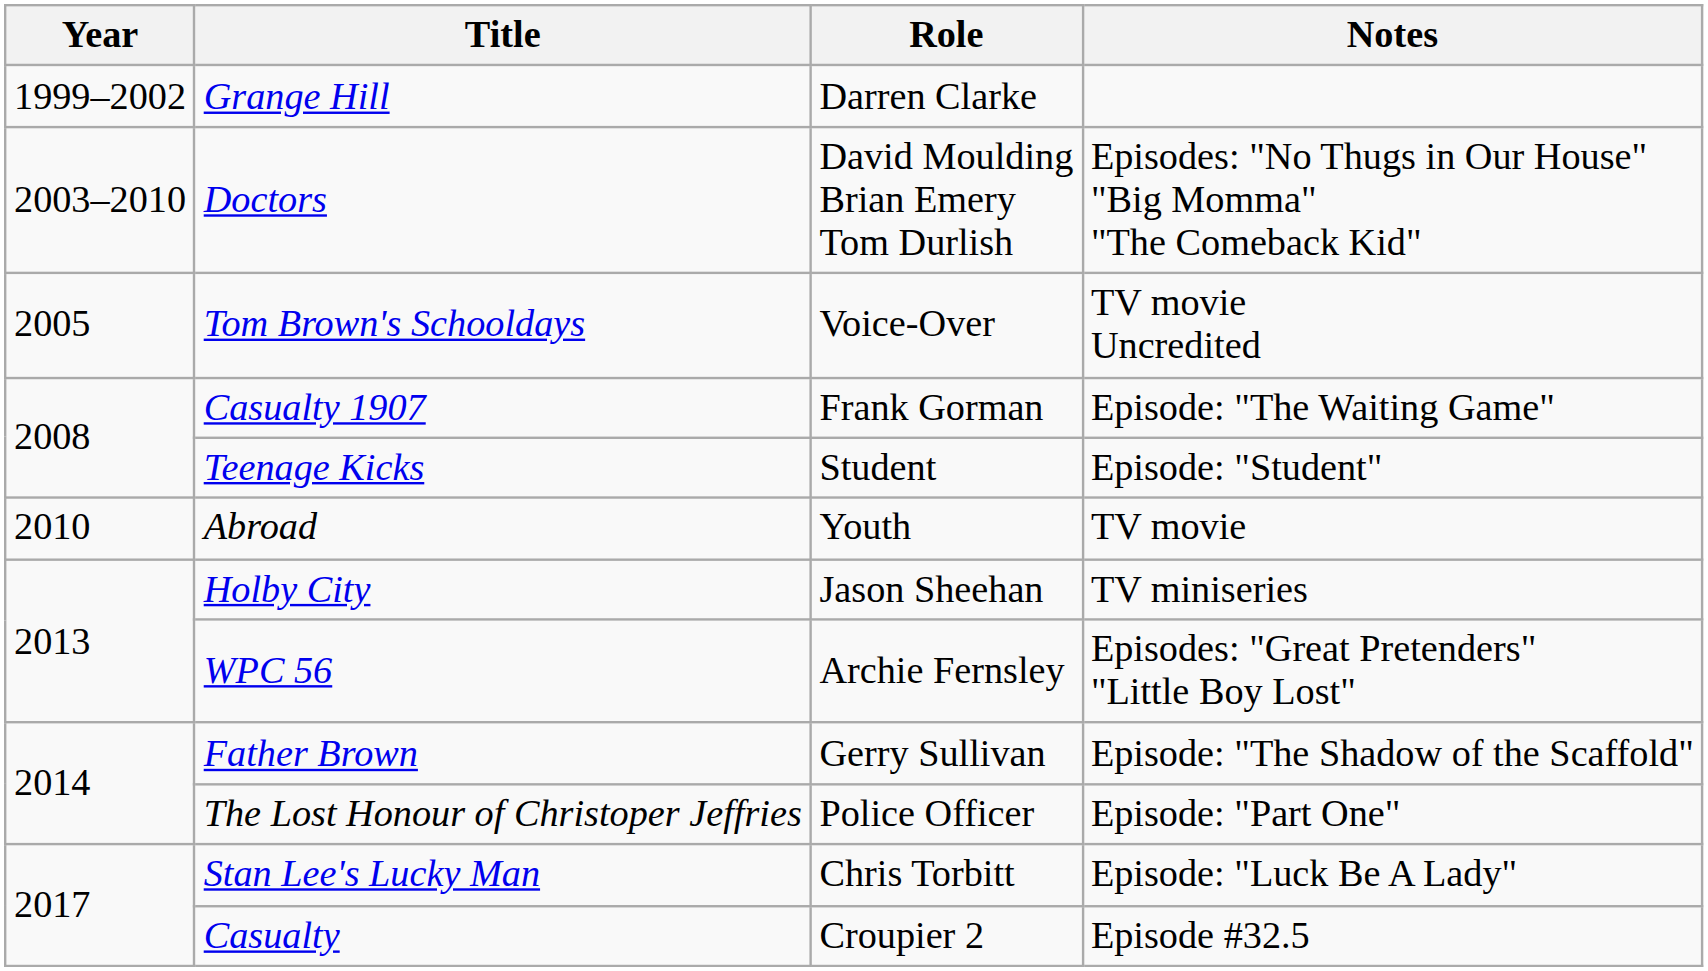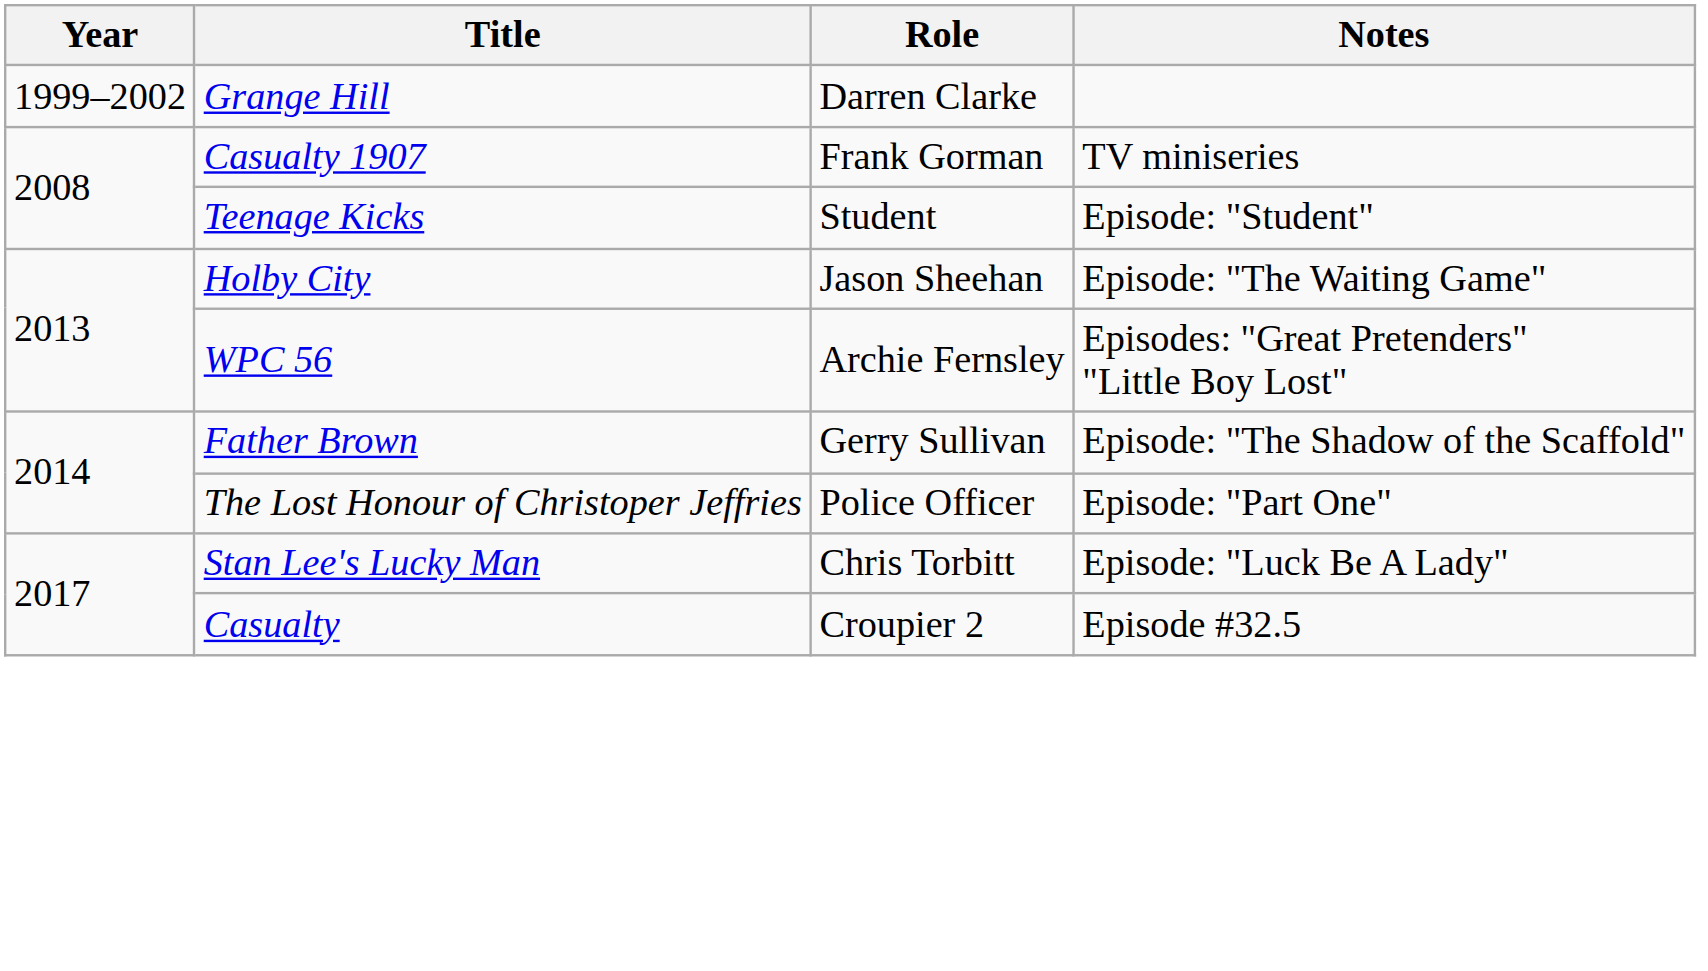- row: 2003–2010 | Doctors | David Moulding Brian Emery Tom Durlish | Episodes: "No Thugs in Our House" "Big Momma" "The Comeback Kid"
- row: 2005 | Tom Brown's Schooldays | Voice-Over | TV movie Uncredited
Casualty 1907 | Notes: Episode: "The Waiting Game" -> TV miniseries
- row: 2010 | Abroad | Youth | TV movie
Holby City | Notes: TV miniseries -> Episode: "The Waiting Game"
